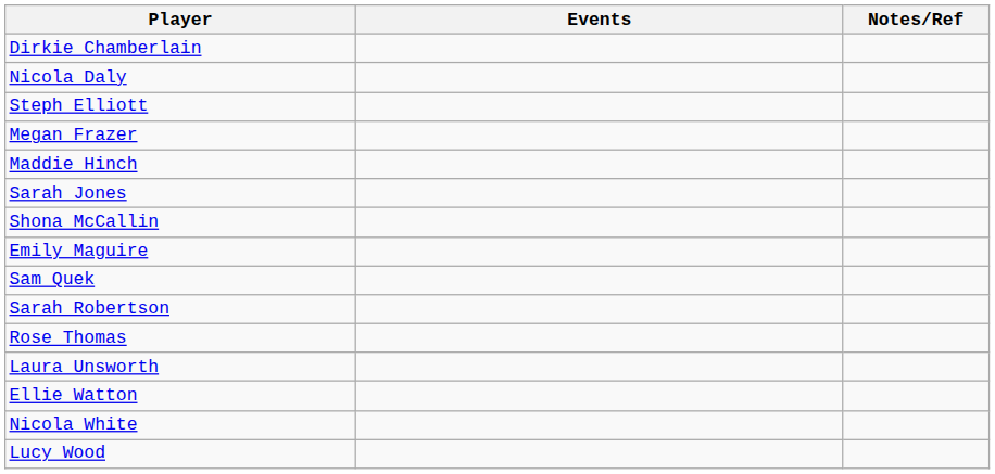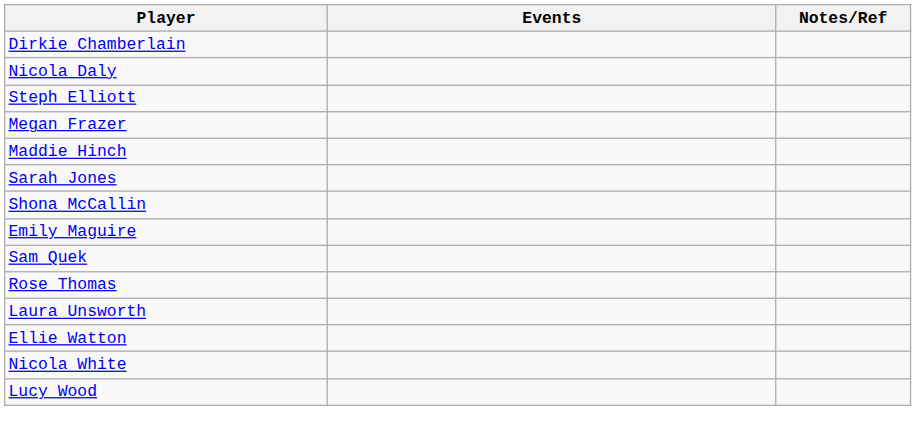- row: Sarah Robertson
